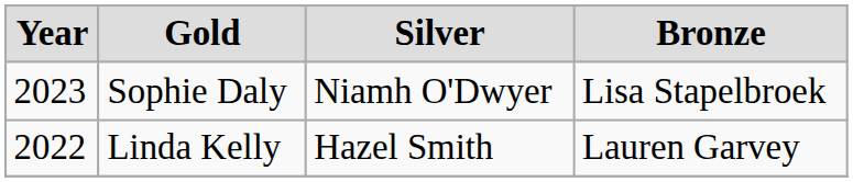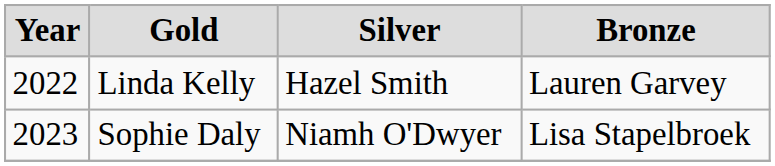rows swapped: Linda Kelly <-> Sophie Daly
